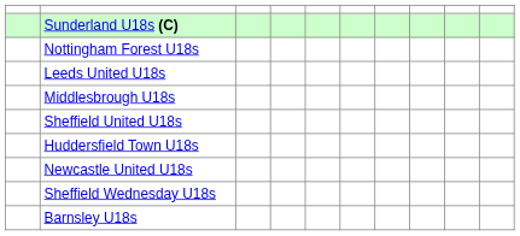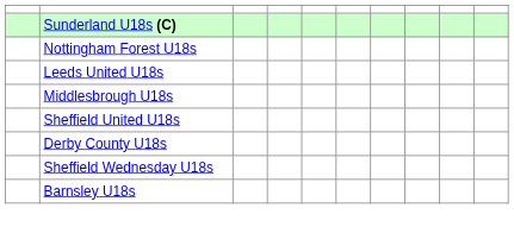- row: Huddersfield Town U18s
+ row: Derby County U18s
- row: Newcastle United U18s
